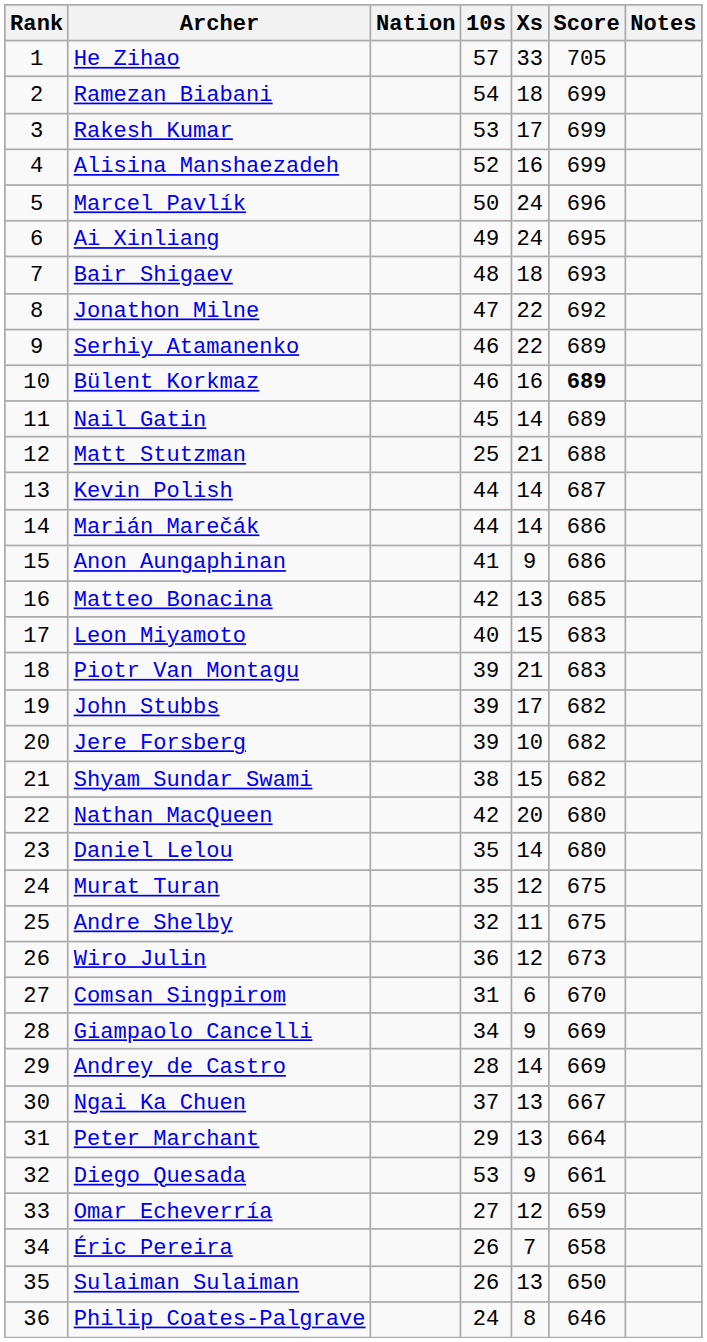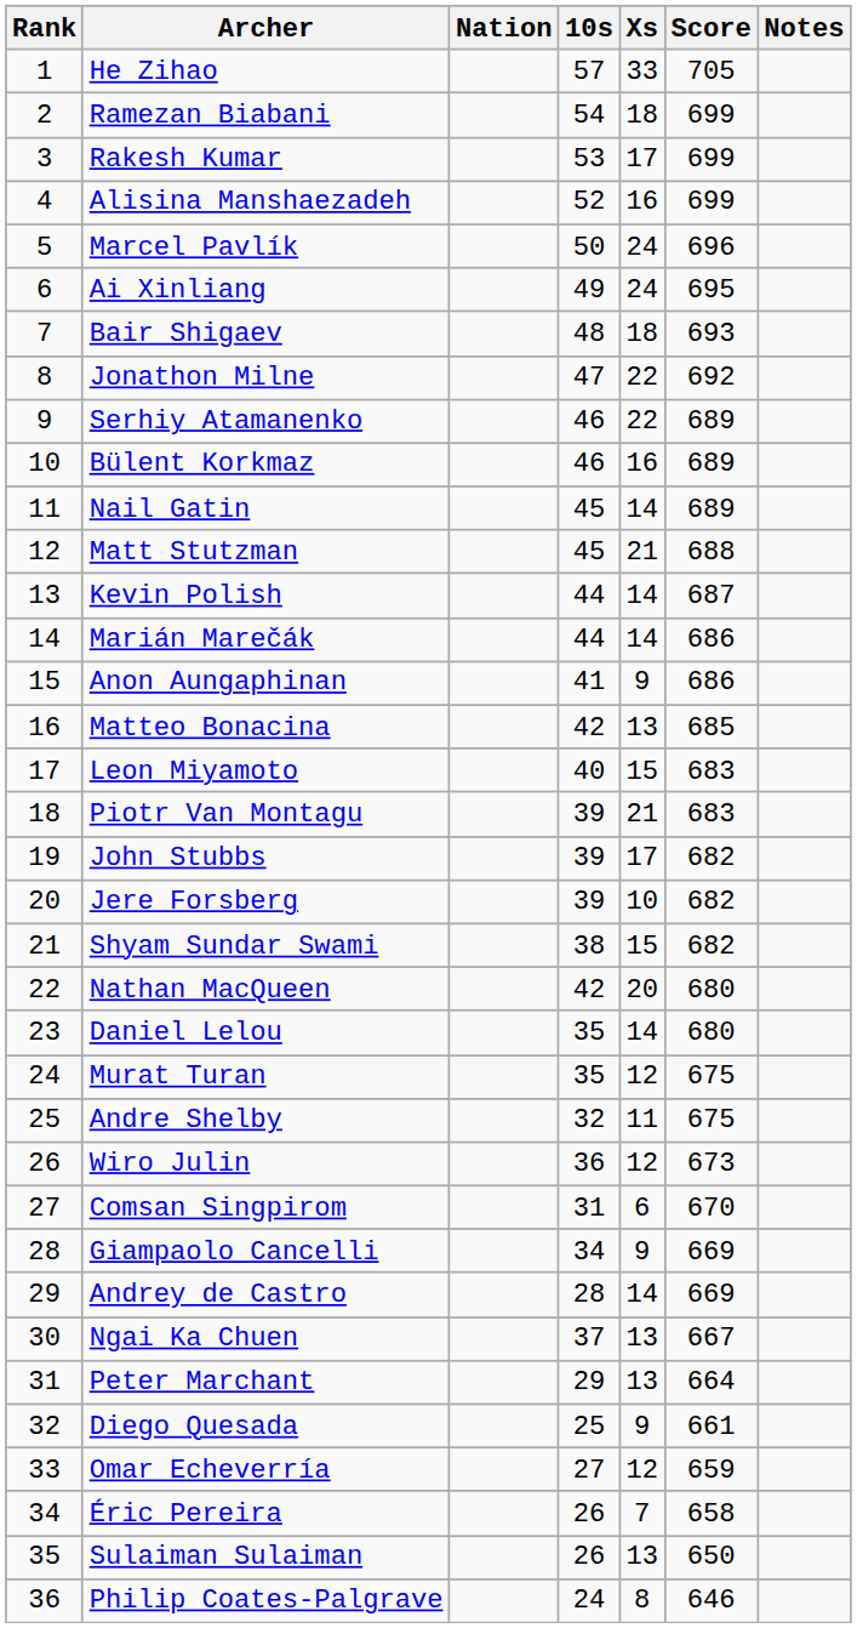Bülent Korkmaz | Score: bold -> normal
Matt Stutzman | 10s: 25 -> 45
Diego Quesada | 10s: 53 -> 25
